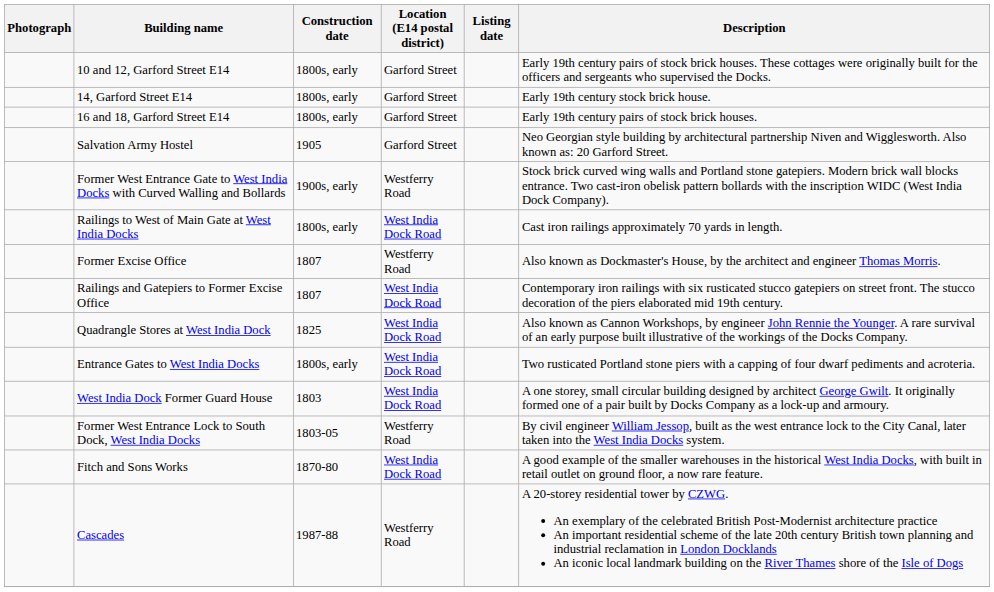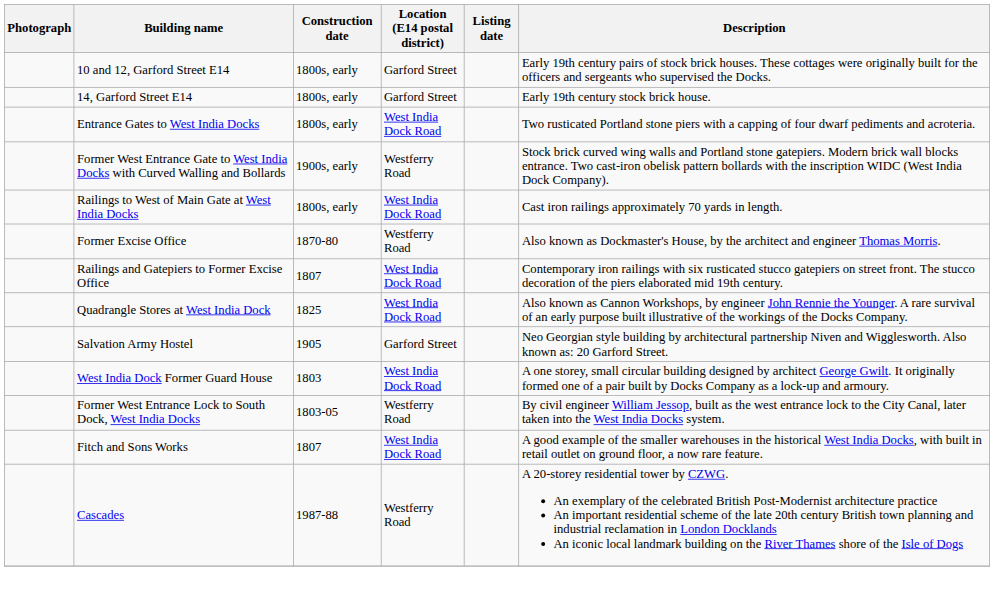- row: 16 and 18, Garford Street E14 | 1800s, early | Garford Street | Early 19th century pairs of stock brick houses.
rows swapped: Entrance Gates to West India Docks <-> Salvation Army Hostel
Former Excise Office | Construction date: 1807 -> 1870-80
Fitch and Sons Works | Construction date: 1870-80 -> 1807
